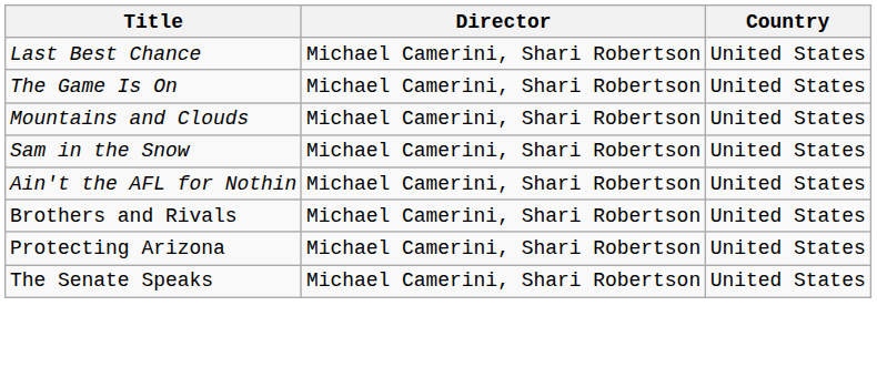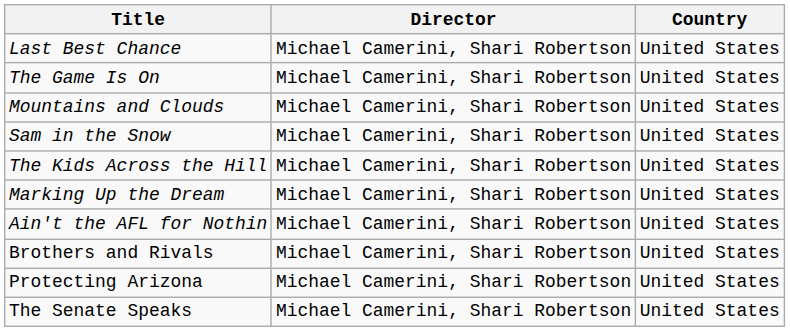+ row: The Kids Across the Hill | Michael Camerini, Shari Robertson | United States
+ row: Marking Up the Dream | Michael Camerini, Shari Robertson | United States
